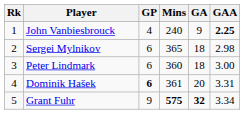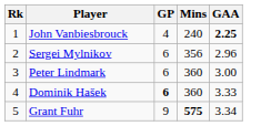- column: GA | 9 | 18 | 18 | 20 | 32
Sergei Mylnikov | Mins: 365 -> 356
Sergei Mylnikov | GAA: 2.98 -> 2.96
Dominik Hašek | Mins: 361 -> 360
Dominik Hašek | GAA: 3.31 -> 3.33
